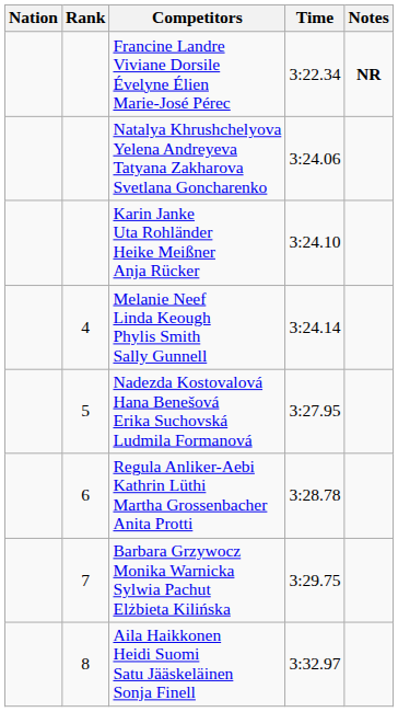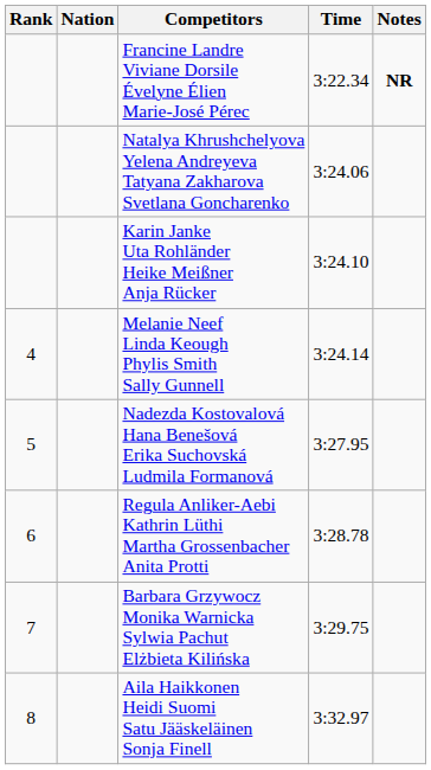columns swapped: Rank <-> Nation
